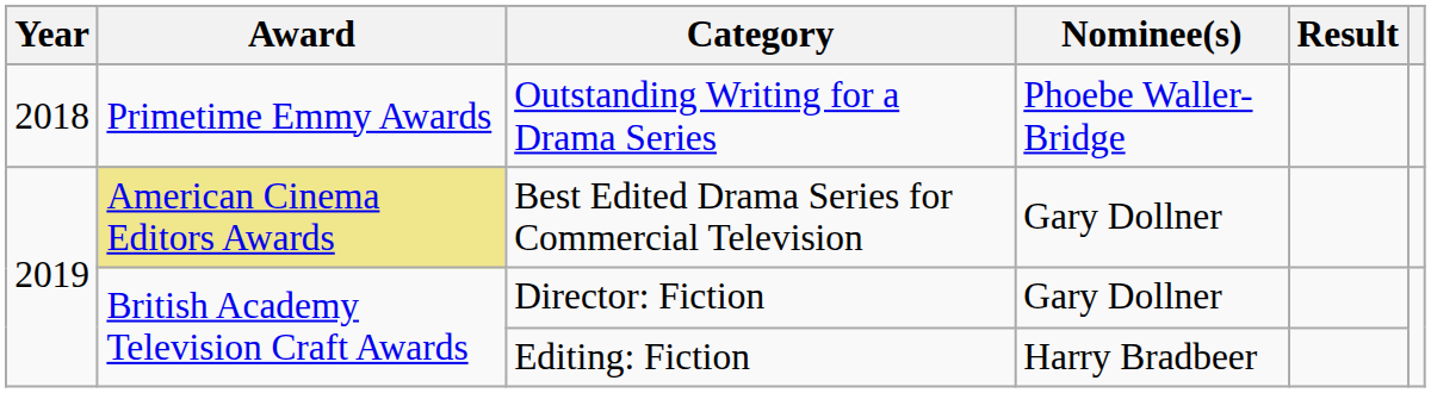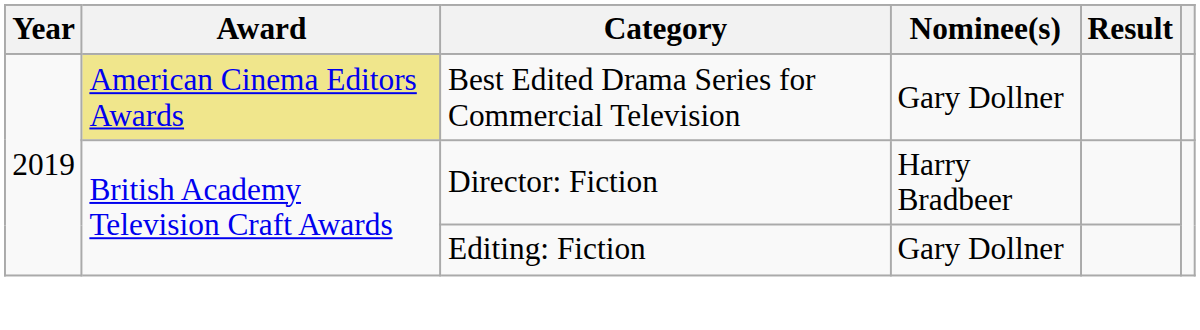- row: 2018 | Primetime Emmy Awards | Outstanding Writing for a Drama Series | Phoebe Waller-Bridge
Director: Fiction | Nominee(s): Gary Dollner -> Harry Bradbeer
Editing: Fiction | Nominee(s): Harry Bradbeer -> Gary Dollner
